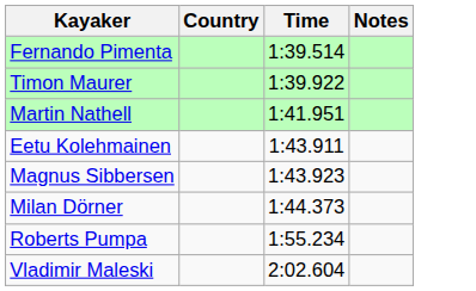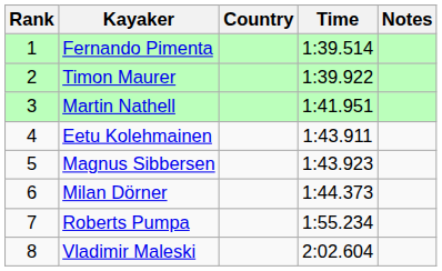+ column: Rank | 1 | 2 | 3 | 4 | 5 | 6 | 7 | 8
